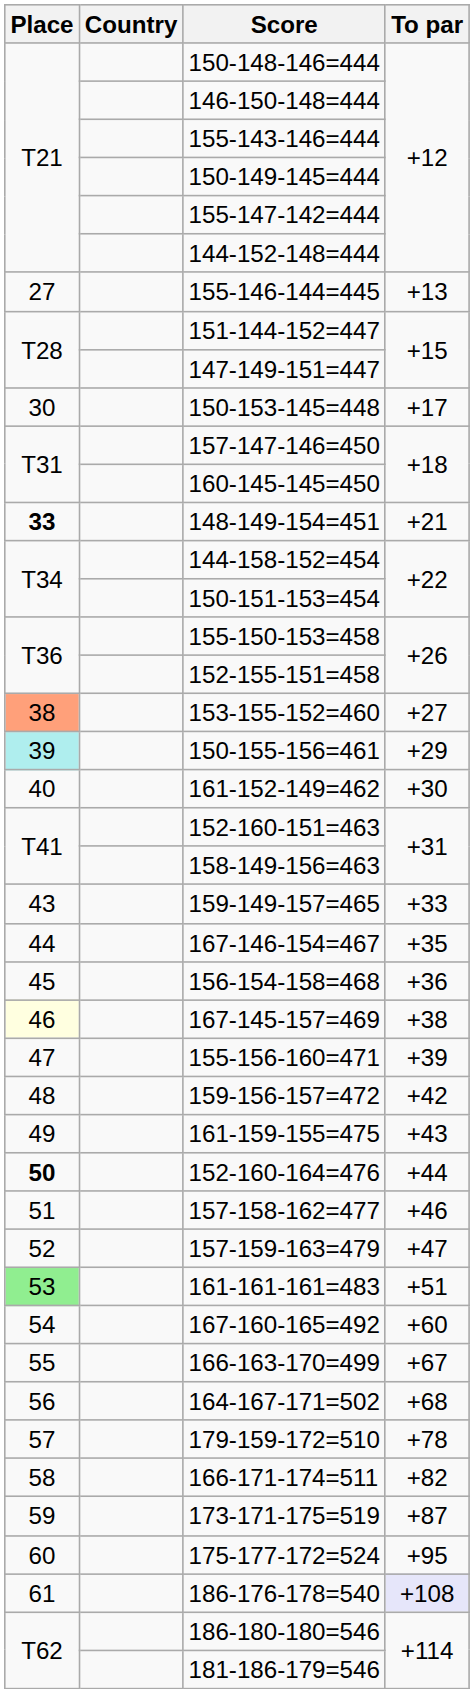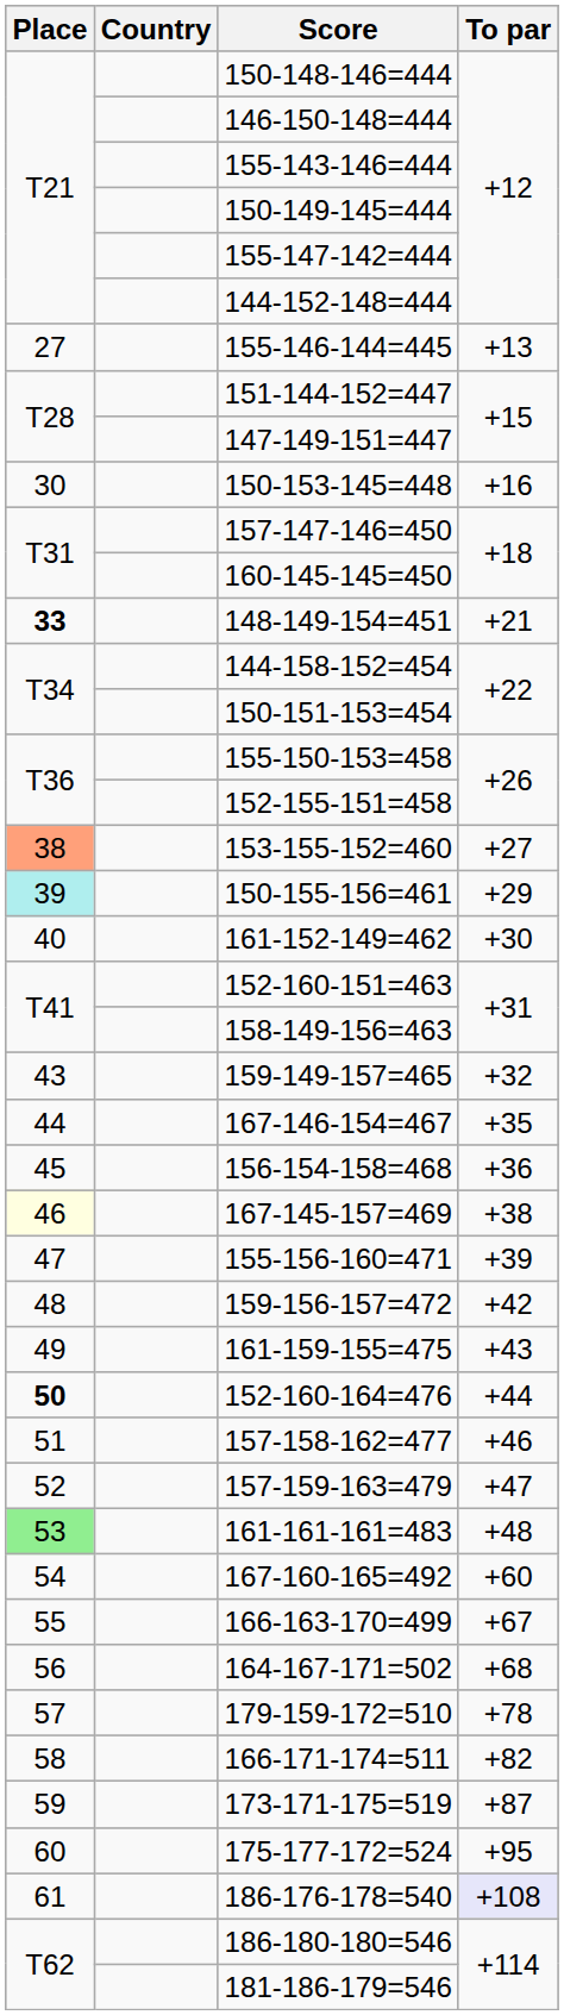150-153-145=448 | To par: +17 -> +16
159-149-157=465 | To par: +33 -> +32
161-161-161=483 | To par: +51 -> +48
